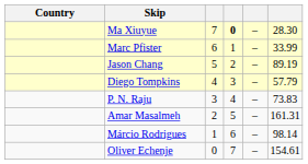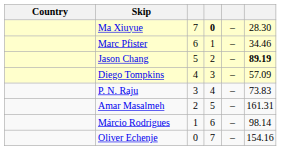Marc Pfister | column 6: 33.99 -> 34.46
Jason Chang | column 6: normal -> bold
Diego Tompkins | column 6: 57.79 -> 57.09
Oliver Echenje | column 6: 154.61 -> 154.16
